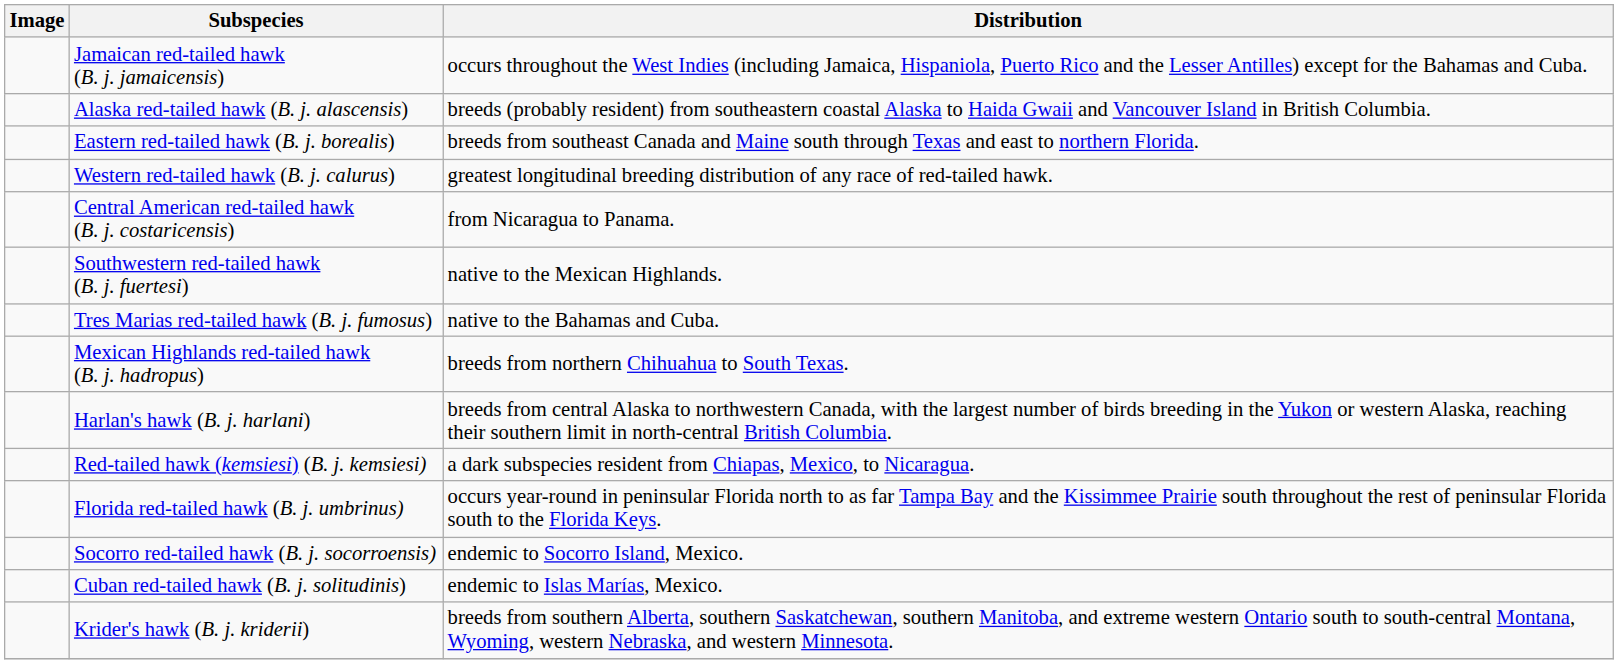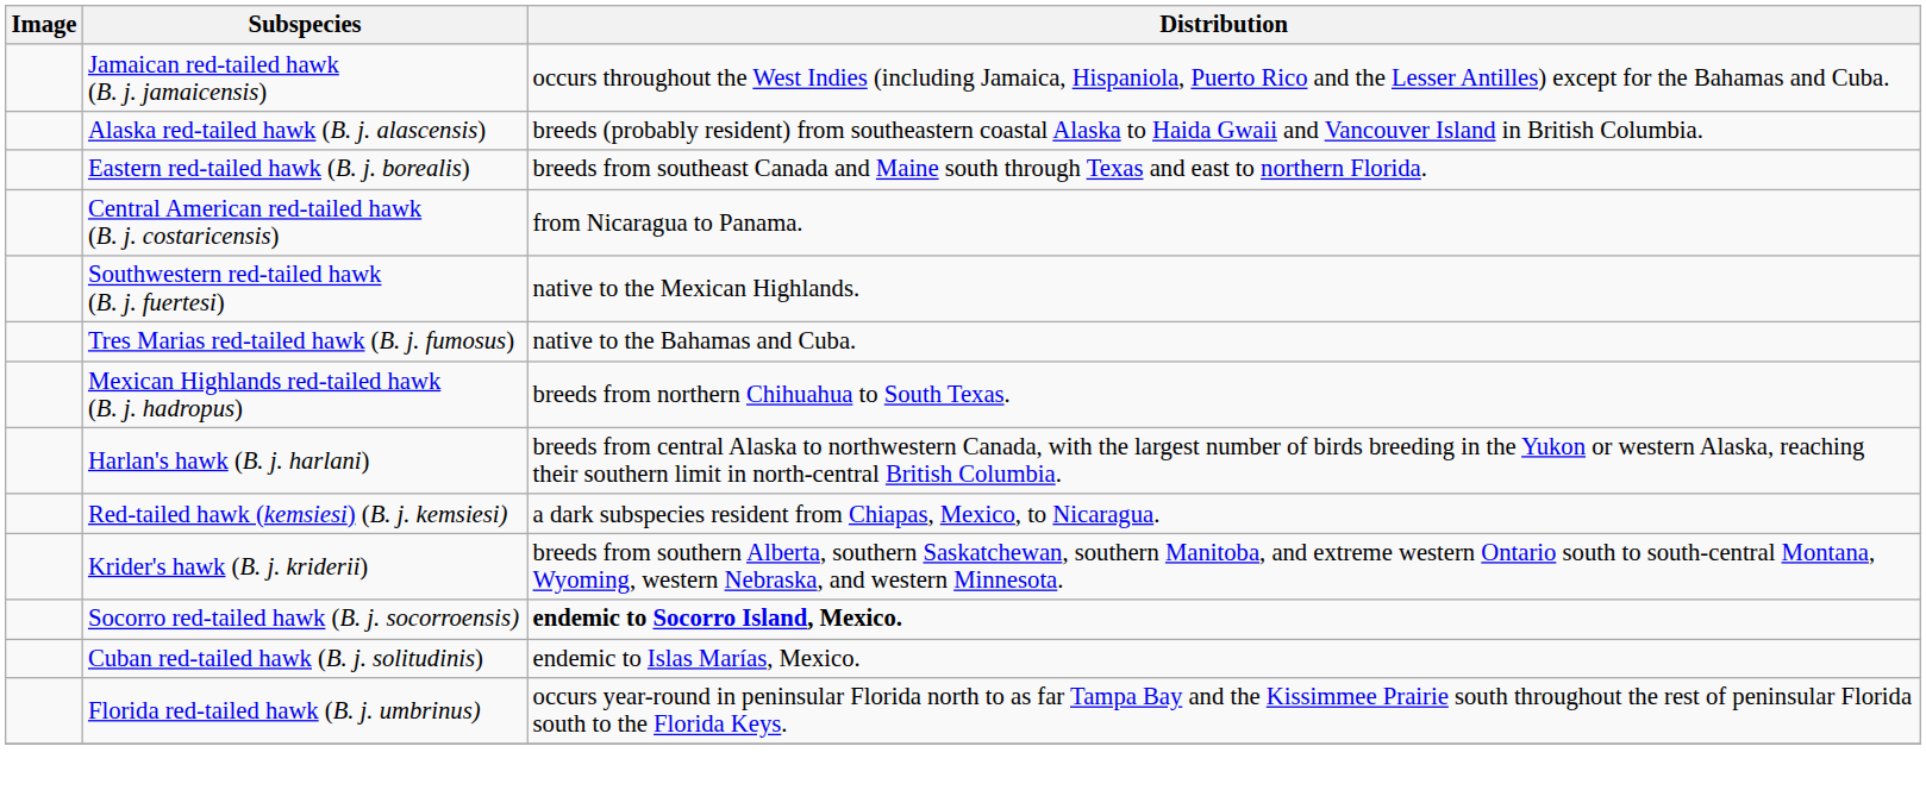- row: Western red-tailed hawk (B. j. calurus) | greatest longitudinal breeding distribution of any race of red-tailed hawk.
rows swapped: Krider's hawk (B. j. kriderii) <-> Florida red-tailed hawk (B. j. umbrinus)
Socorro red-tailed hawk (B. j. socorroensis) | Distribution: normal -> bold
